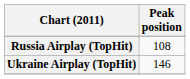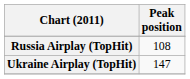Ukraine Airplay (TopHit) | Peak position: 146 -> 147
